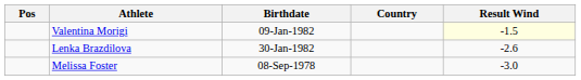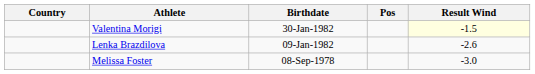columns swapped: Pos <-> Country
Valentina Morigi | Birthdate: 09-Jan-1982 -> 30-Jan-1982
Lenka Brazdilova | Birthdate: 30-Jan-1982 -> 09-Jan-1982
